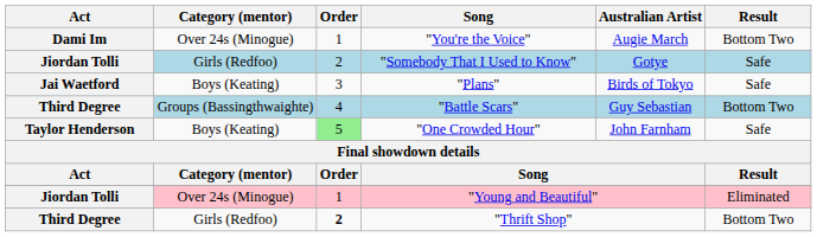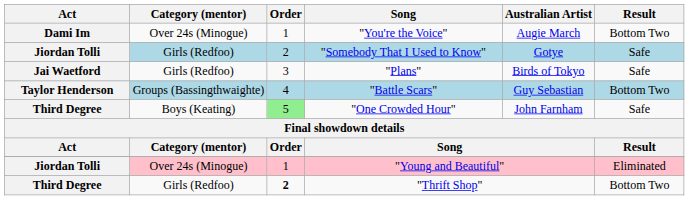"Plans" | Category (mentor): Boys (Keating) -> Girls (Redfoo)
"Battle Scars" | Act: Third Degree -> Taylor Henderson
"One Crowded Hour" | Act: Taylor Henderson -> Third Degree
